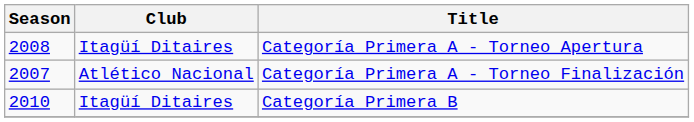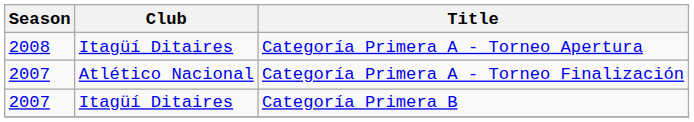Categoría Primera B | Season: 2010 -> 2007
